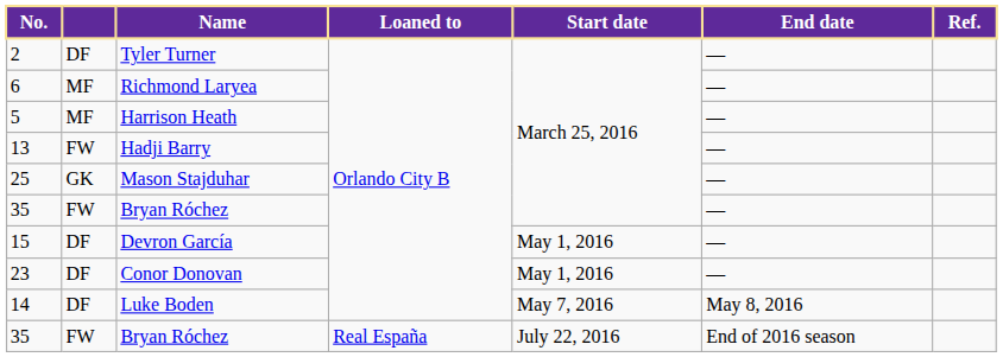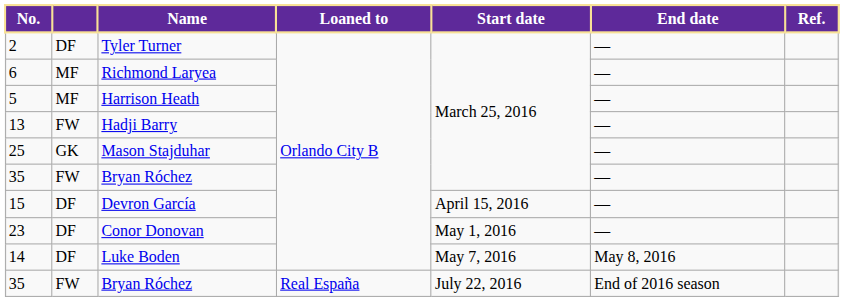Devron García | Start date: May 1, 2016 -> April 15, 2016
